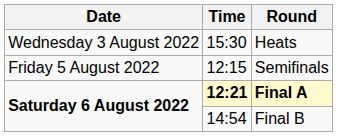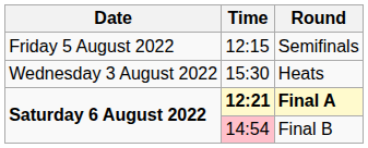rows swapped: Heats <-> Semifinals
Final B | Time: no background -> pink background
